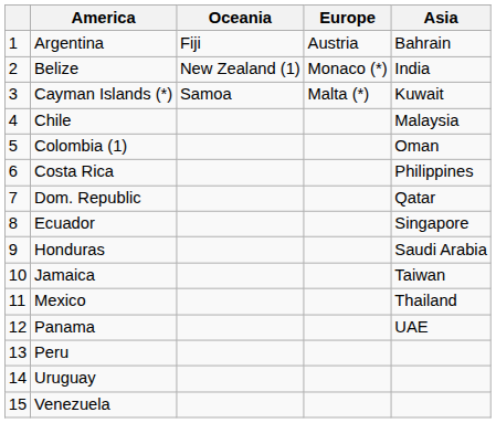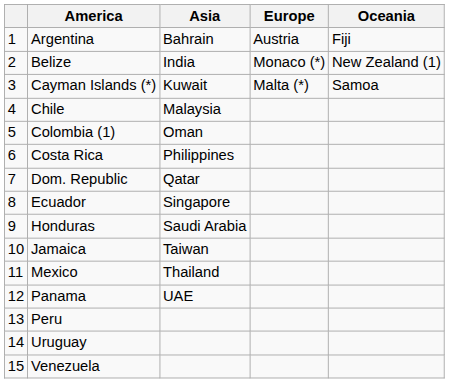columns swapped: Asia <-> Oceania
